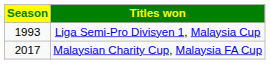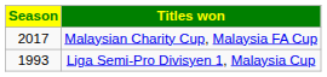rows swapped: Liga Semi-Pro Divisyen 1, Malaysia Cup <-> Malaysian Charity Cup, Malaysia FA Cup
